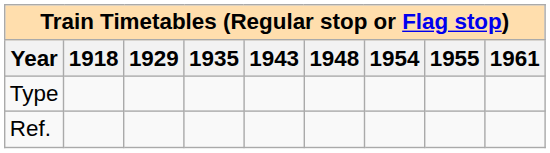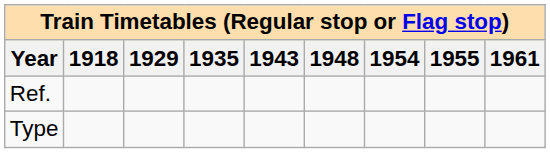rows swapped: Ref. <-> Type
